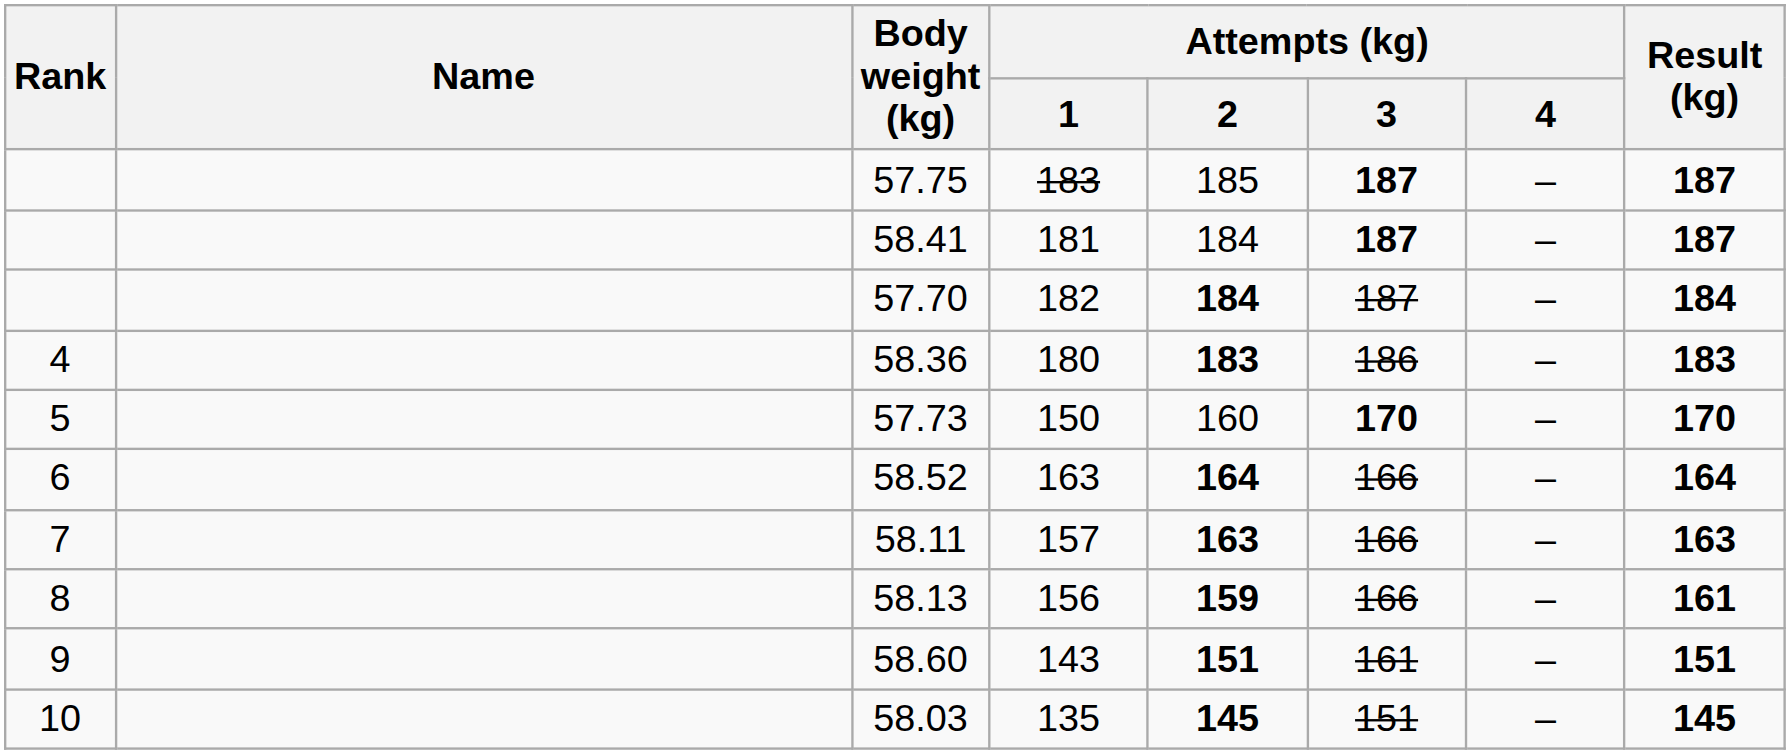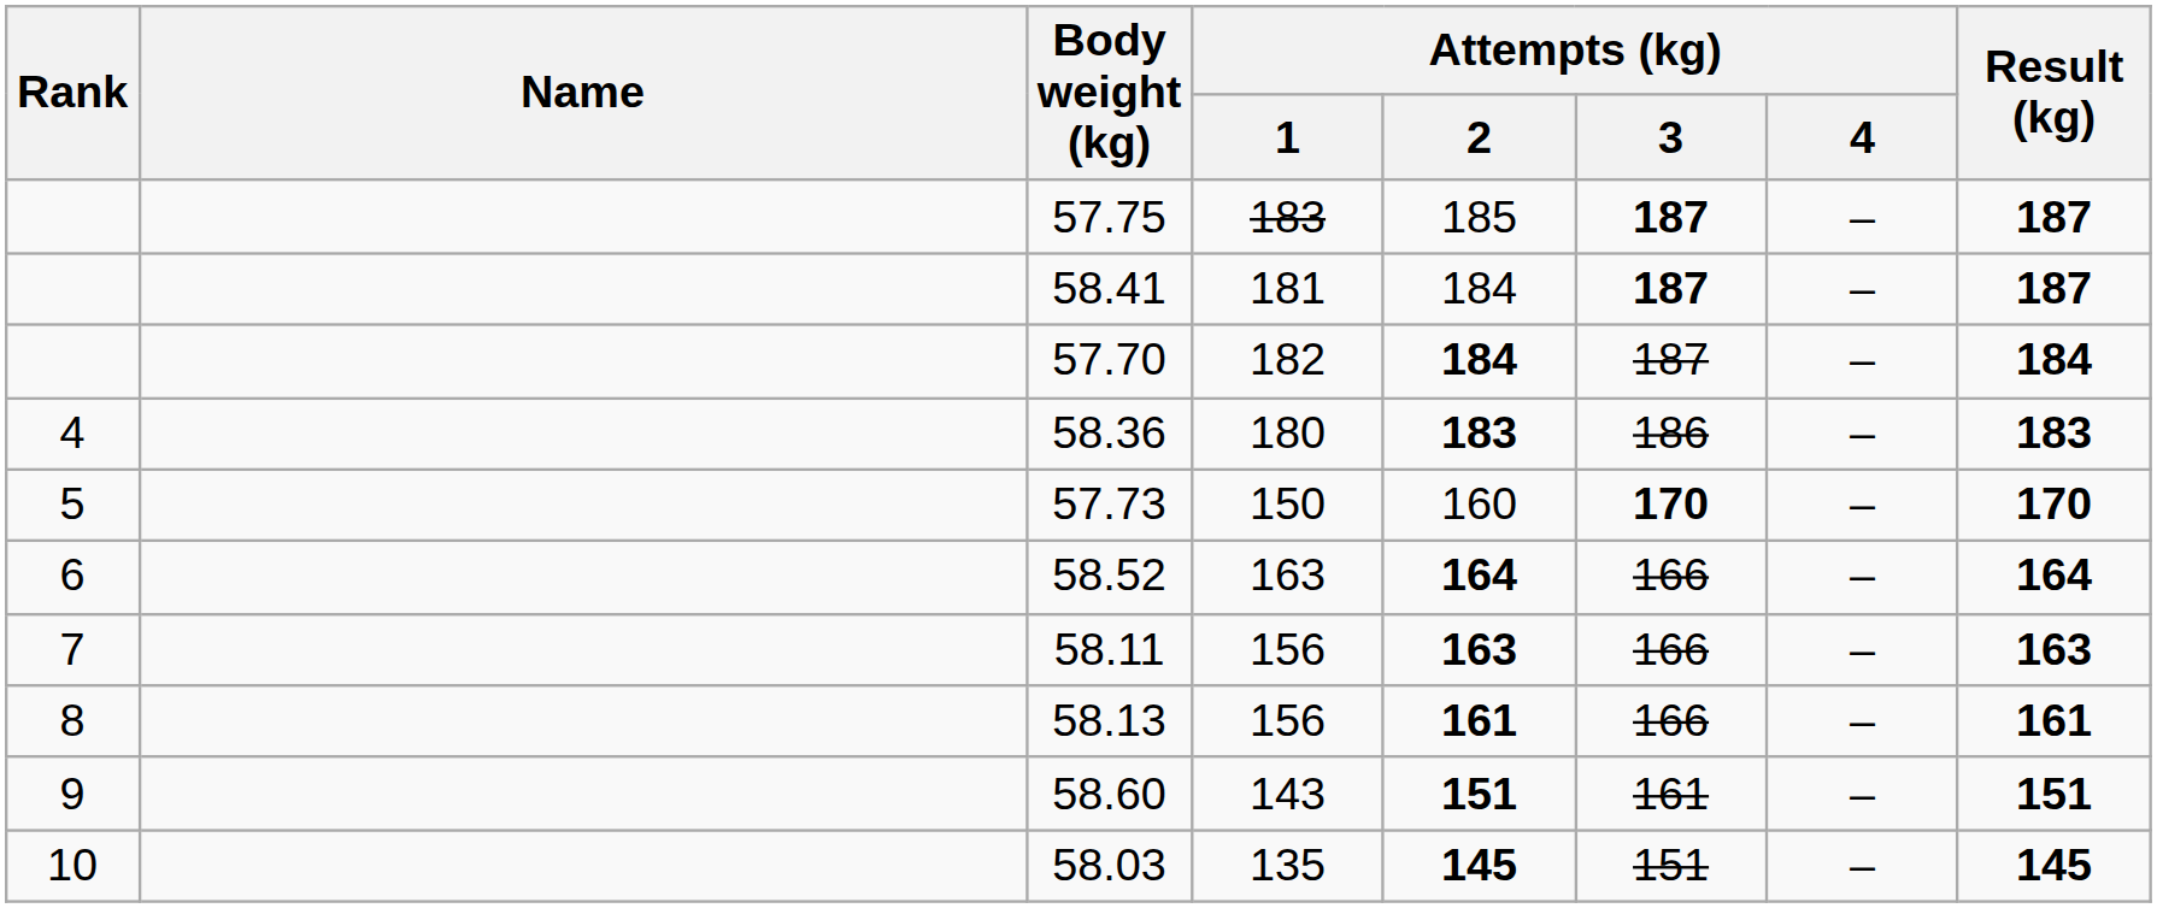58.11 | Attempts (kg) / 1: 157 -> 156
58.13 | Attempts (kg) / 2: 159 -> 161
